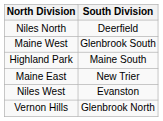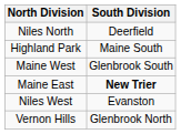rows swapped: Maine West <-> Highland Park
Maine East | South Division: normal -> bold
